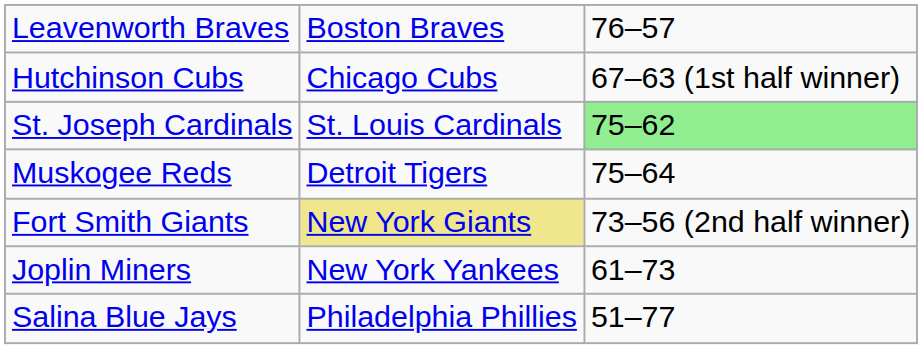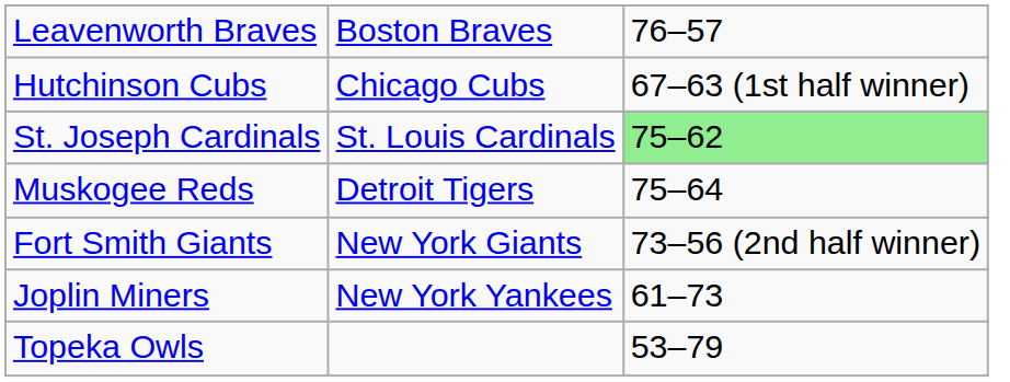Fort Smith Giants | column 2: khaki background -> no background
+ row: Topeka Owls | 53–79
- row: Salina Blue Jays | Philadelphia Phillies | 51–77
